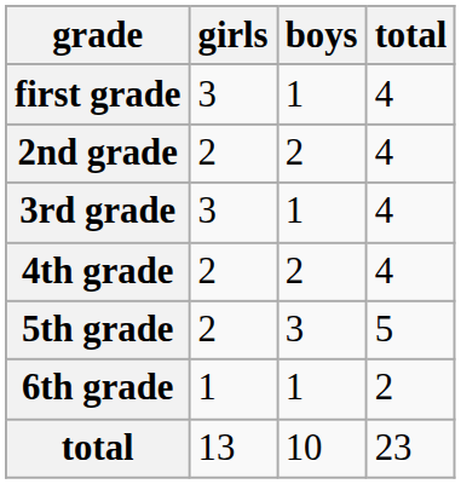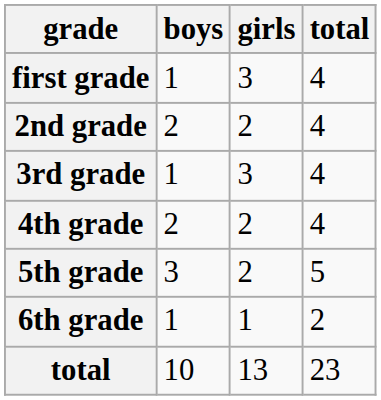columns swapped: boys <-> girls
